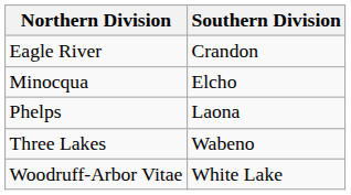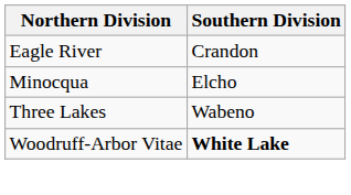- row: Phelps | Laona
Woodruff-Arbor Vitae | Southern Division: normal -> bold
